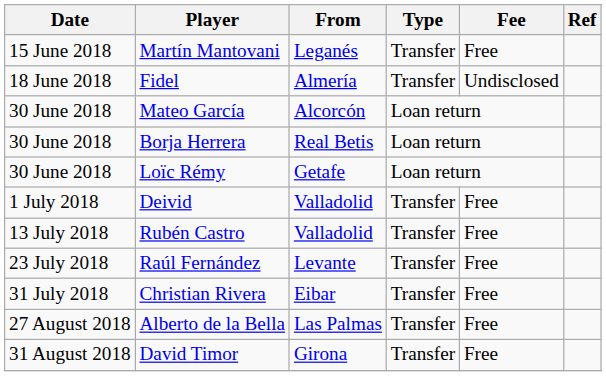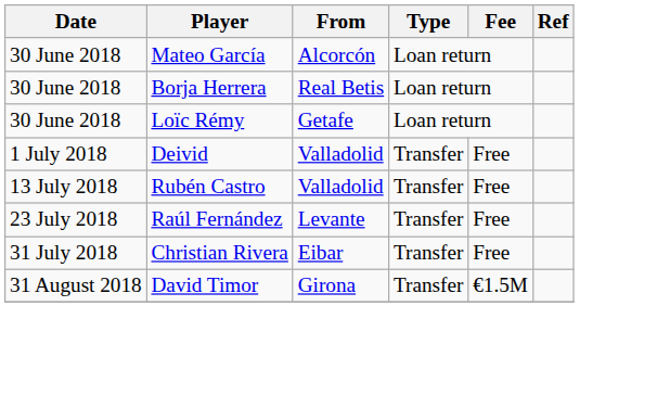- row: 15 June 2018 | Martín Mantovani | Leganés | Transfer | Free
- row: 18 June 2018 | Fidel | Almería | Transfer | Undisclosed
- row: 27 August 2018 | Alberto de la Bella | Las Palmas | Transfer | Free
David Timor | Fee: Free -> €1.5M
